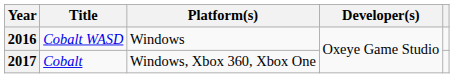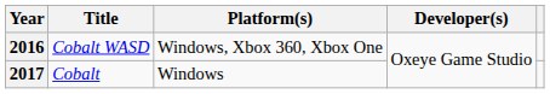2016 | Platform(s): Windows -> Windows, Xbox 360, Xbox One
2017 | Platform(s): Windows, Xbox 360, Xbox One -> Windows
